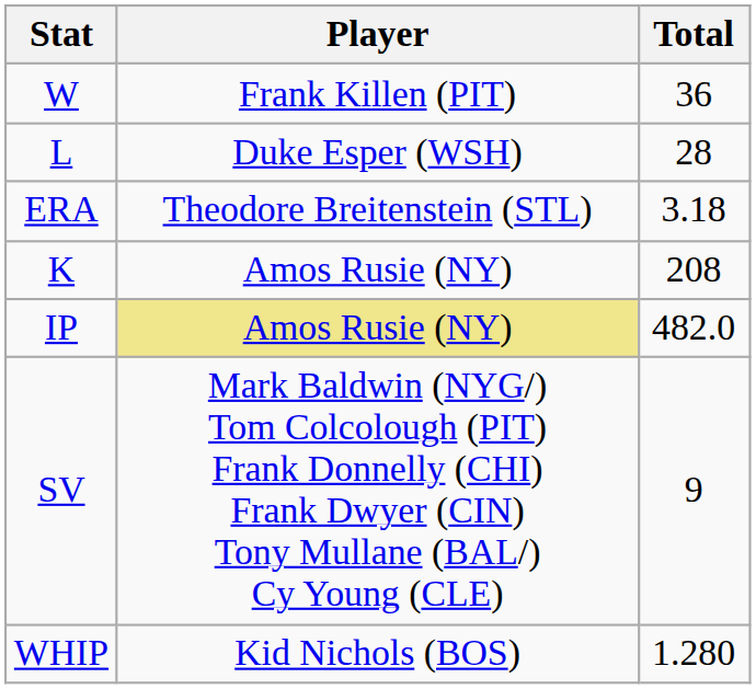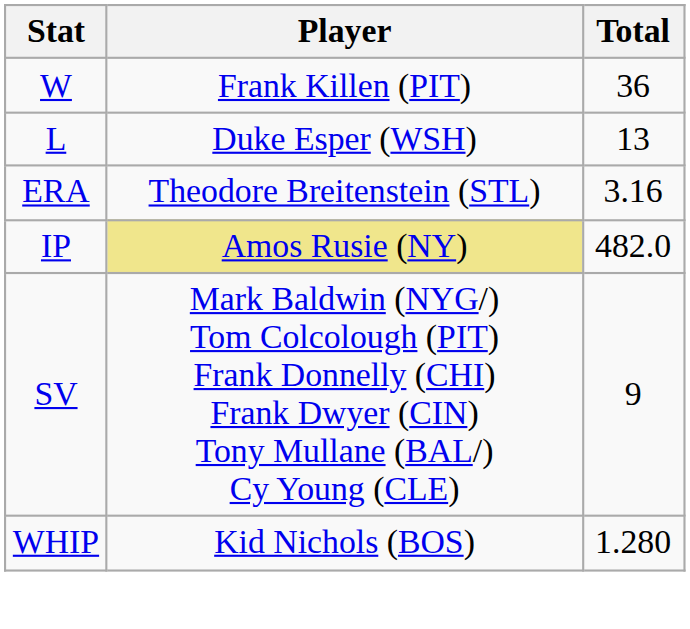L | Total: 28 -> 13
ERA | Total: 3.18 -> 3.16
- row: K | Amos Rusie (NY) | 208
